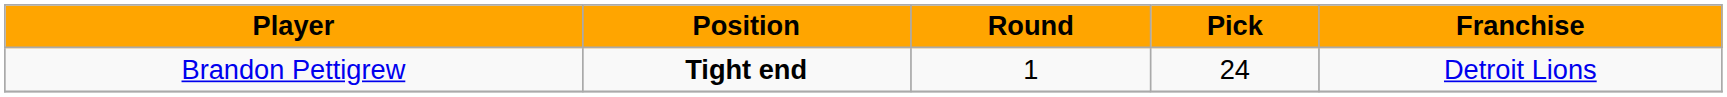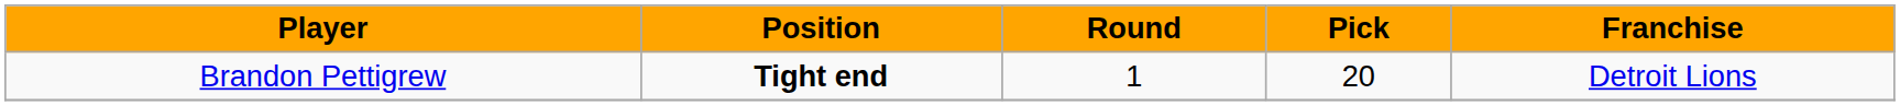Brandon Pettigrew | Pick: 24 -> 20
